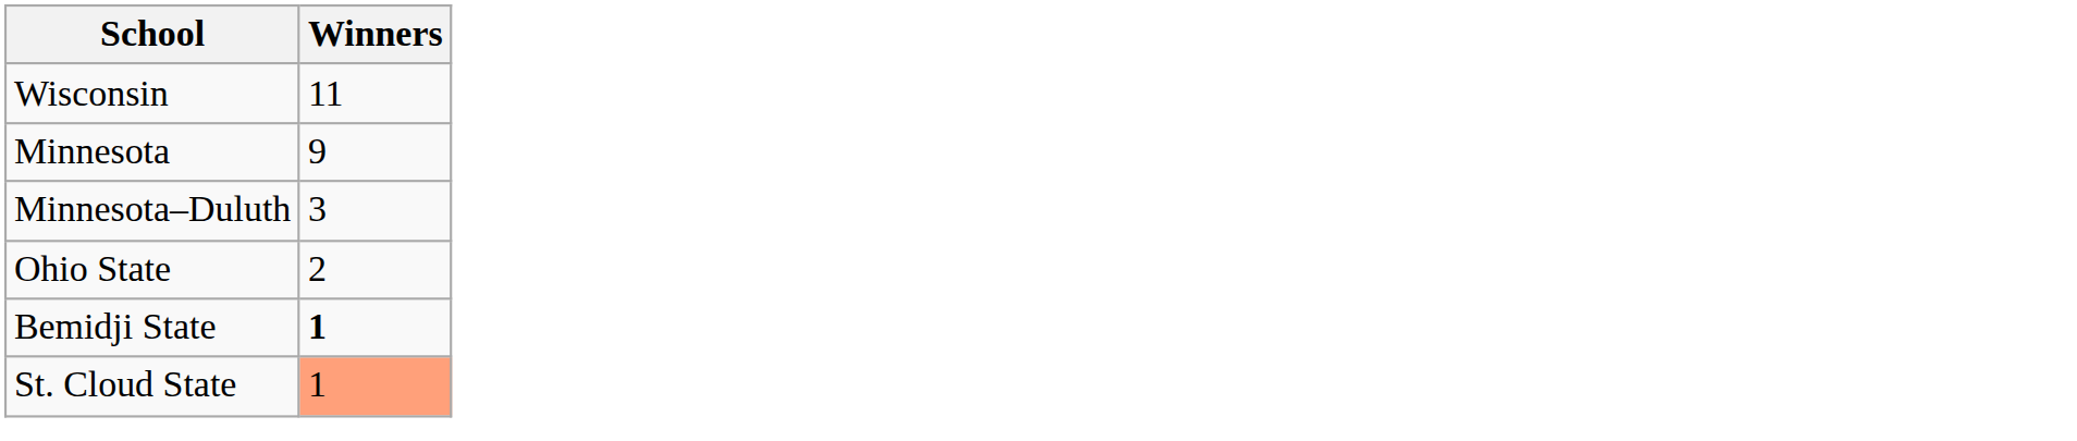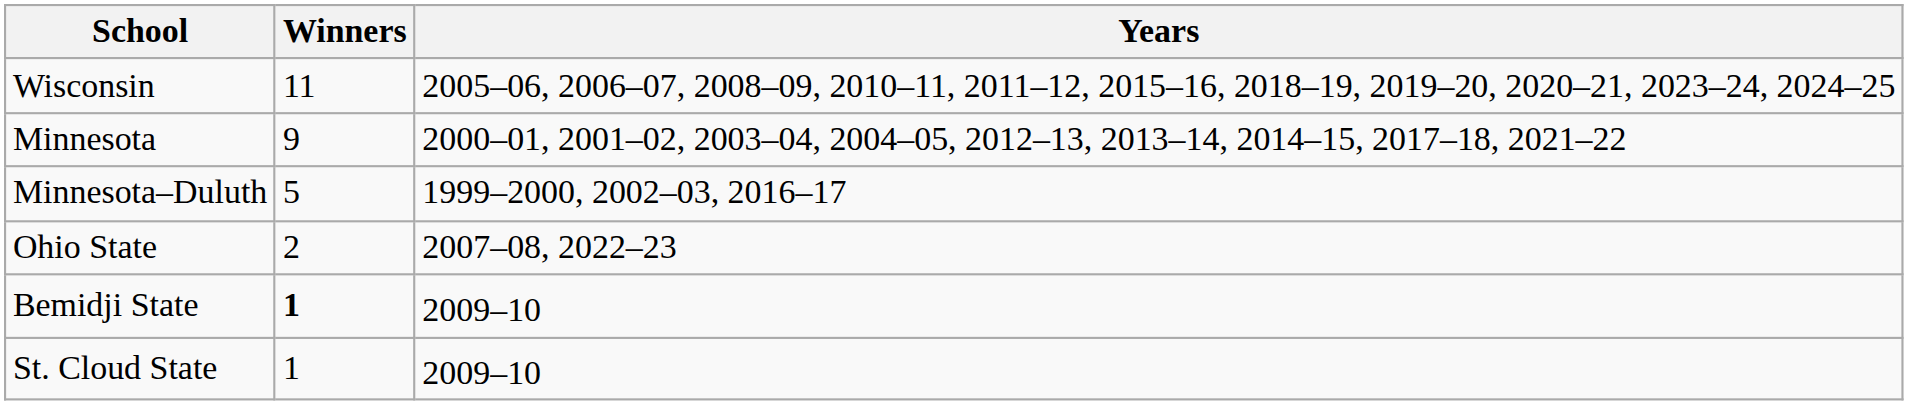+ column: Years | 2005–06, 2006–07, 2008–09, 2010–11, 2011–12, 2015–16, 2018–19, 2019–20, 2020–21, 2023–24, 2024–25 | 2000–01, 2001–02, 2003–04, 2004–05, 2012–13, 2013–14, 2014–15, 2017–18, 2021–22 | 1999–2000, 2002–03, 2016–17 | 2007–08, 2022–23 | 2009–10 | 2009–10
Minnesota–Duluth | Winners: 3 -> 5
St. Cloud State | Winners: lightsalmon background -> no background
